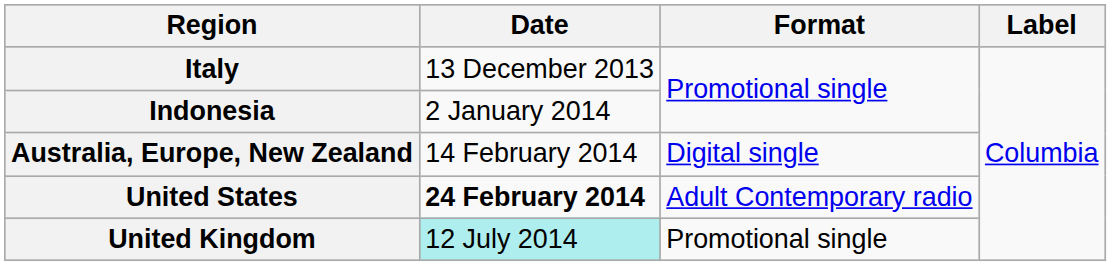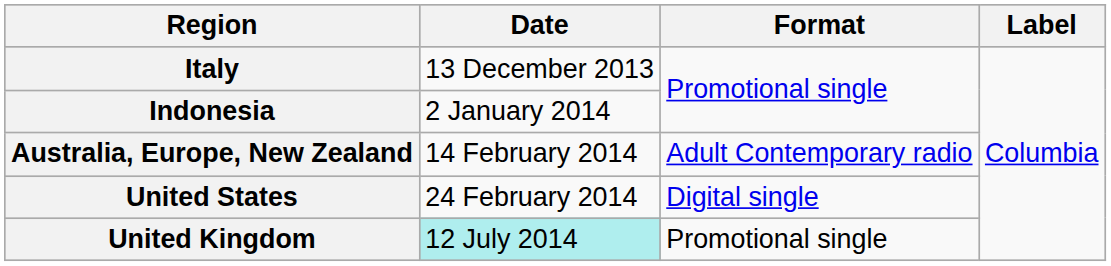Australia, Europe, New Zealand | Format: Digital single -> Adult Contemporary radio
United States | Date: bold -> normal
United States | Format: Adult Contemporary radio -> Digital single
